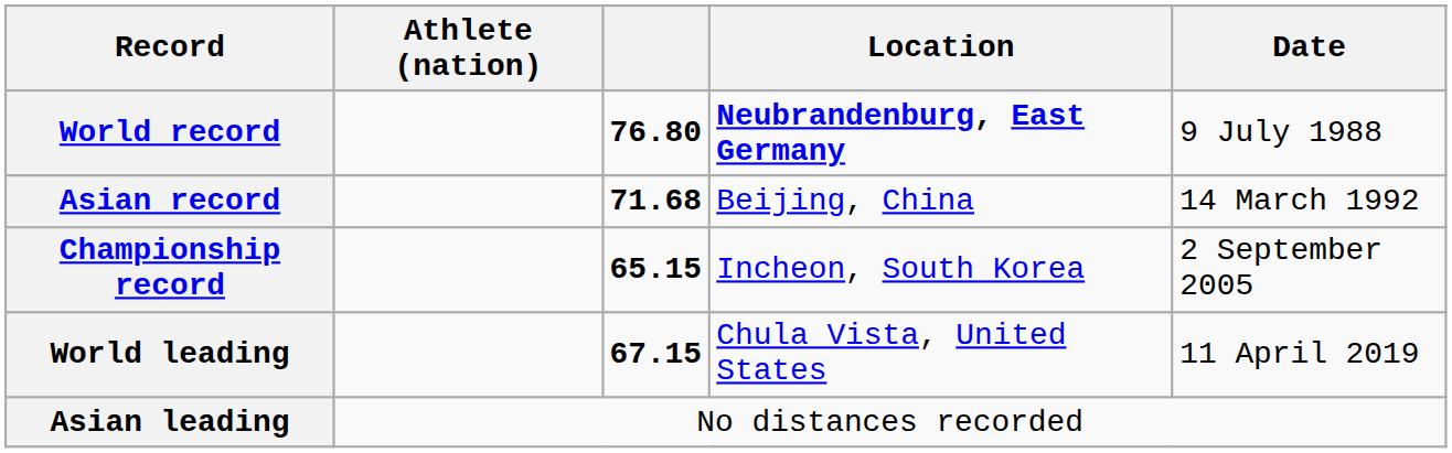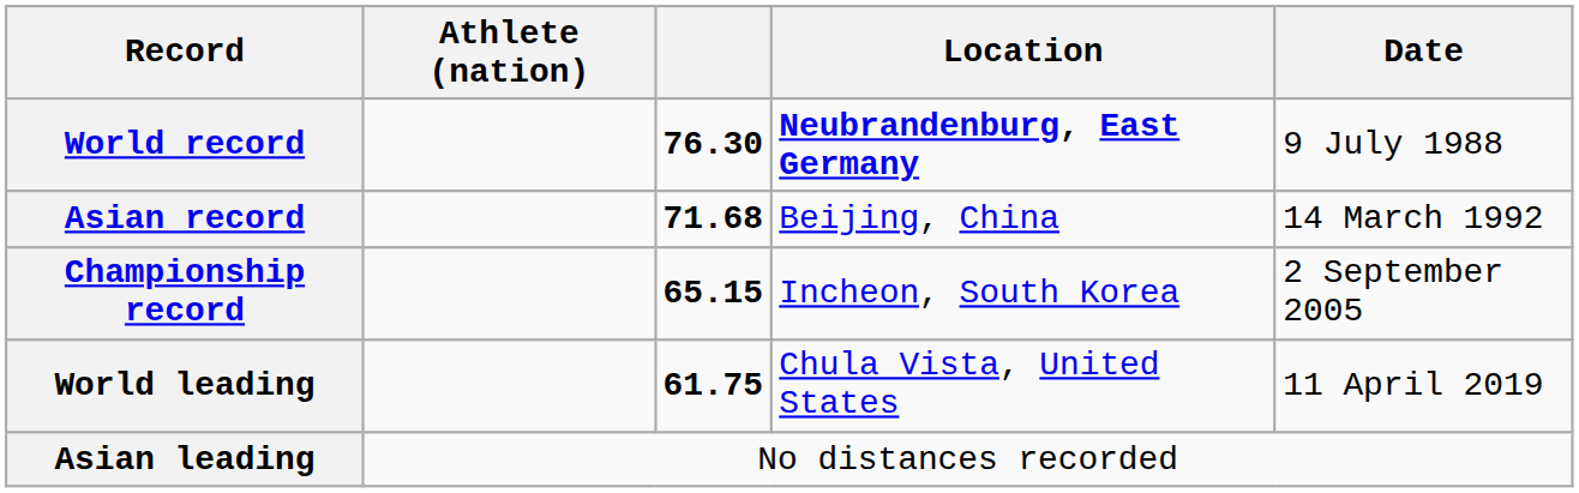World record | column 3: 76.80 -> 76.30
World leading | column 3: 67.15 -> 61.75
